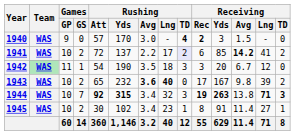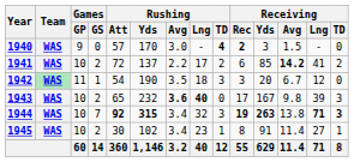1941 | Rushing / TD: lavender background -> no background
1943 | Receiving / TD: 2 -> 3
